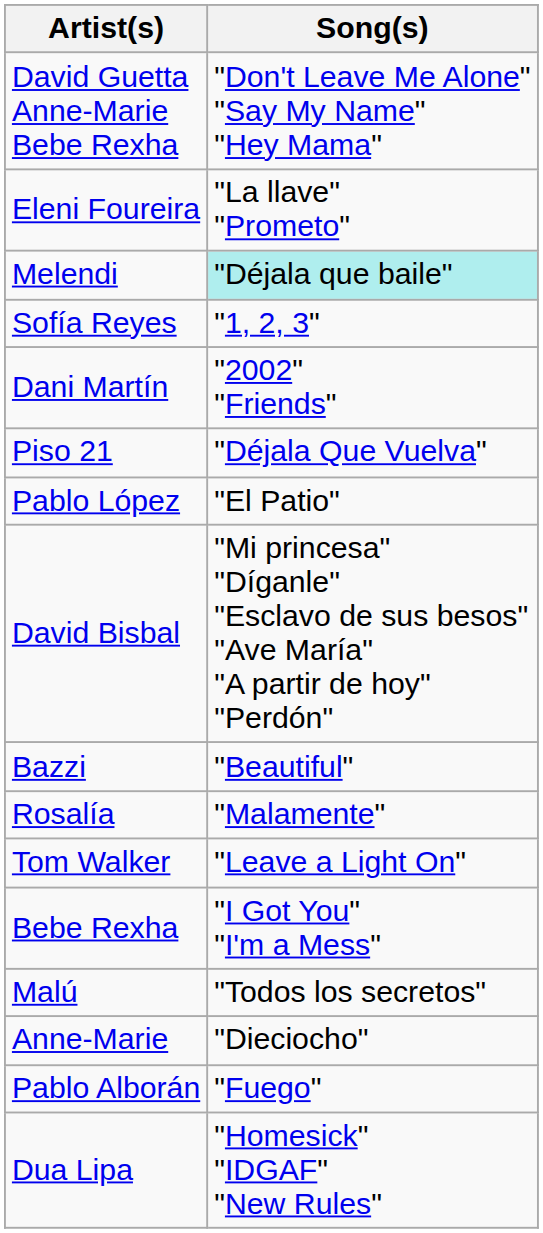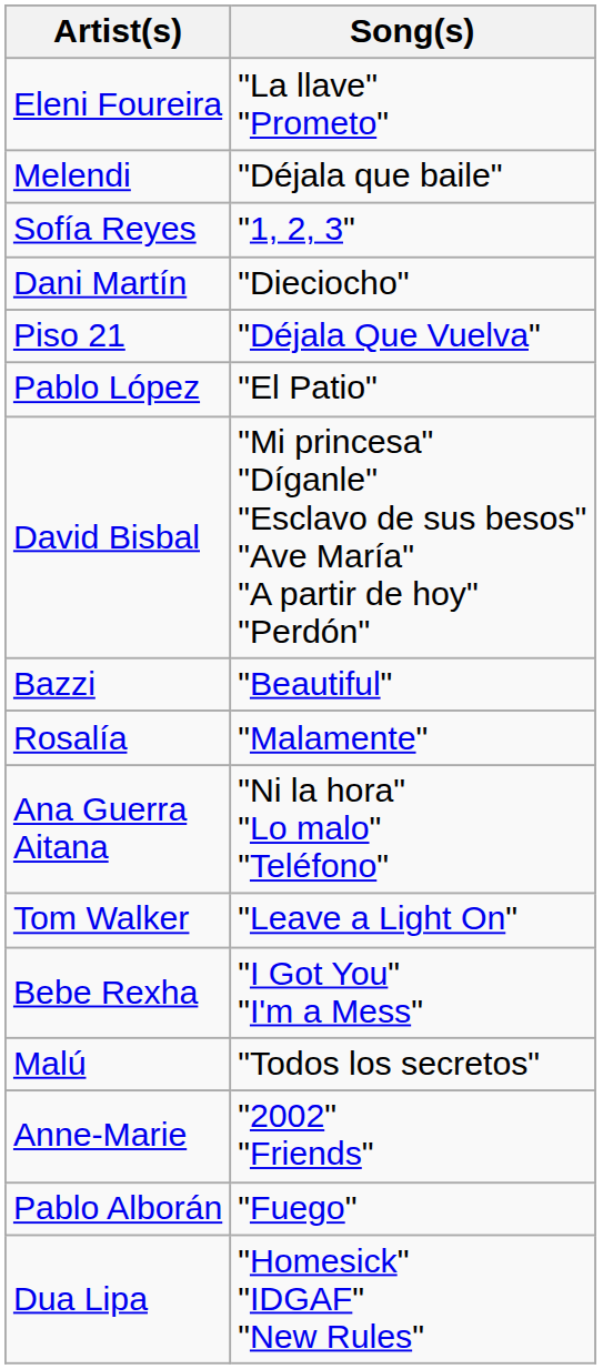- row: David Guetta Anne-Marie Bebe Rexha | "Don't Leave Me Alone" "Say My Name" "Hey Mama"
Melendi | Song(s): paleturquoise background -> no background
Dani Martín | Song(s): "2002" "Friends" -> "Dieciocho"
+ row: Ana Guerra Aitana | "Ni la hora" "Lo malo" "Teléfono"
Anne-Marie | Song(s): "Dieciocho" -> "2002" "Friends"
